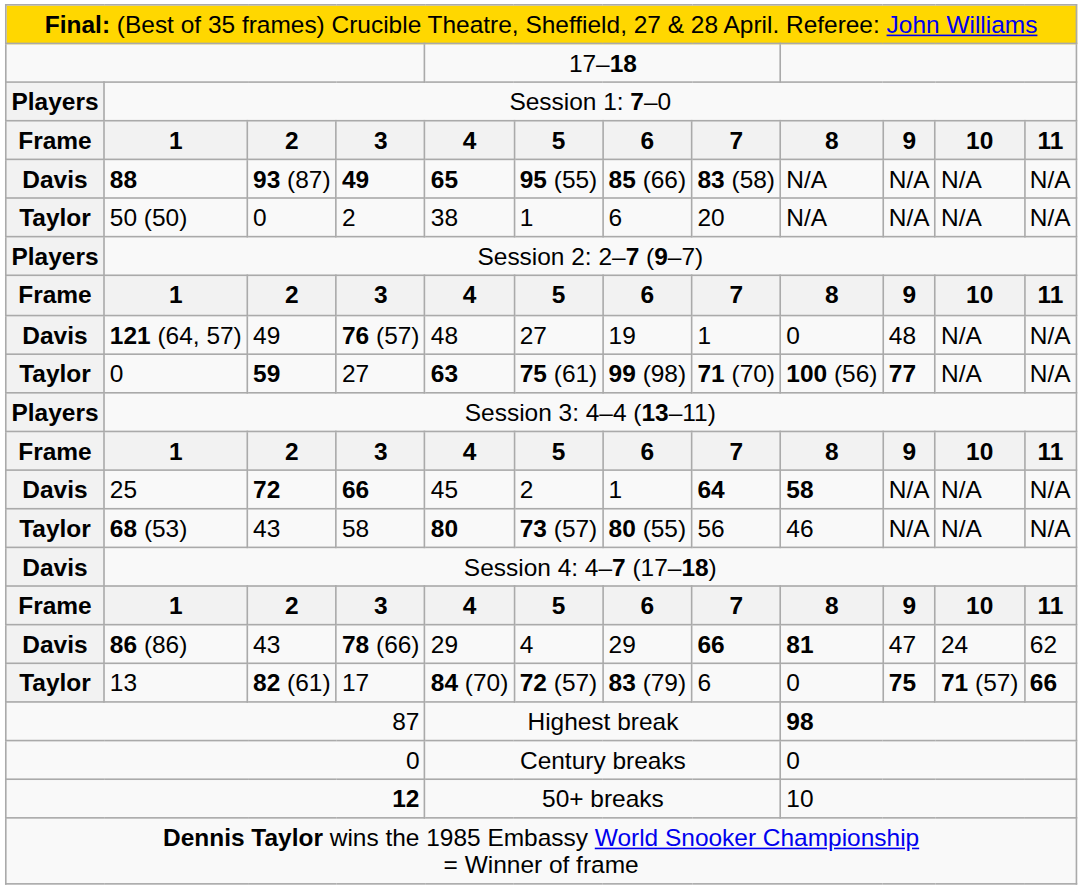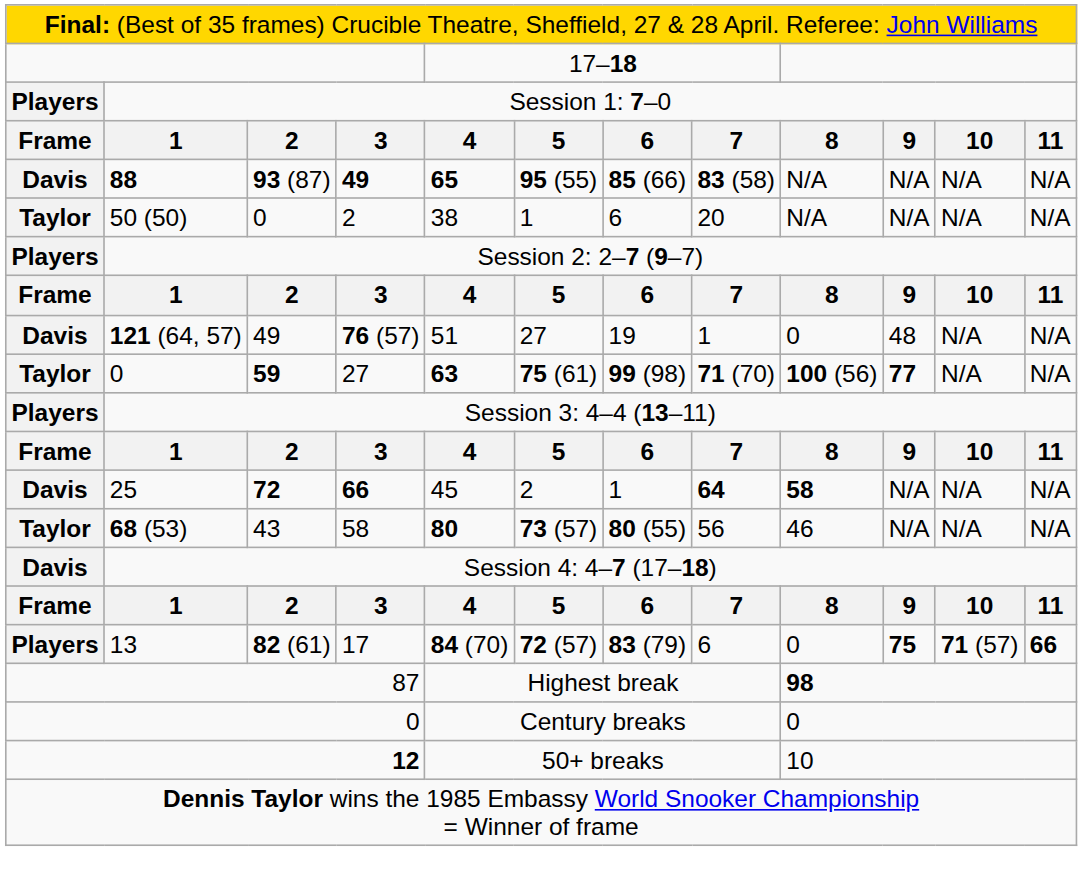76 (57) | column 5: 48 -> 51
- row: Davis | 86 (86) | 43 | 78 (66) | 29 | 4 | 29 | 66 | 81 | 47 | 24 | 62
17 | column 1: Taylor -> Players
